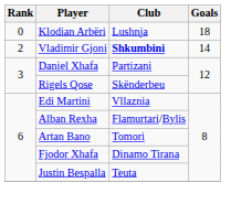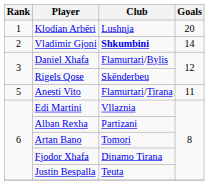Klodian Arbëri | Rank: 0 -> 1
Klodian Arbëri | Goals: 18 -> 20
Daniel Xhafa | Club: Partizani -> Flamurtari/Bylis
+ row: 5 | Anesti Vito | Flamurtari/Tirana | 11
Alban Rexha | Club: Flamurtari/Bylis -> Partizani
